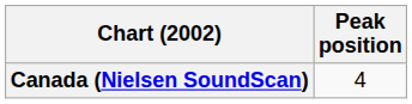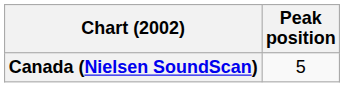Canada (Nielsen SoundScan) | Peak position: 4 -> 5
